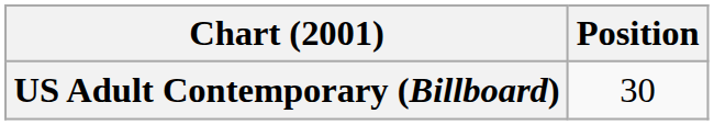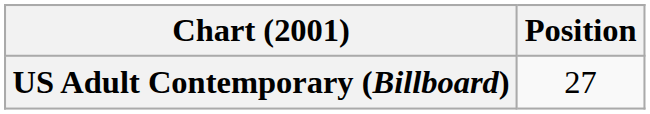US Adult Contemporary (Billboard) | Position: 30 -> 27
